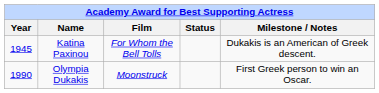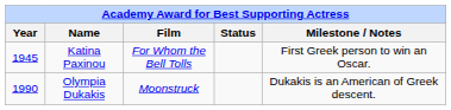Katina Paxinou | Milestone / Notes: Dukakis is an American of Greek descent. -> First Greek person to win an Oscar.
Olympia Dukakis | Milestone / Notes: First Greek person to win an Oscar. -> Dukakis is an American of Greek descent.
